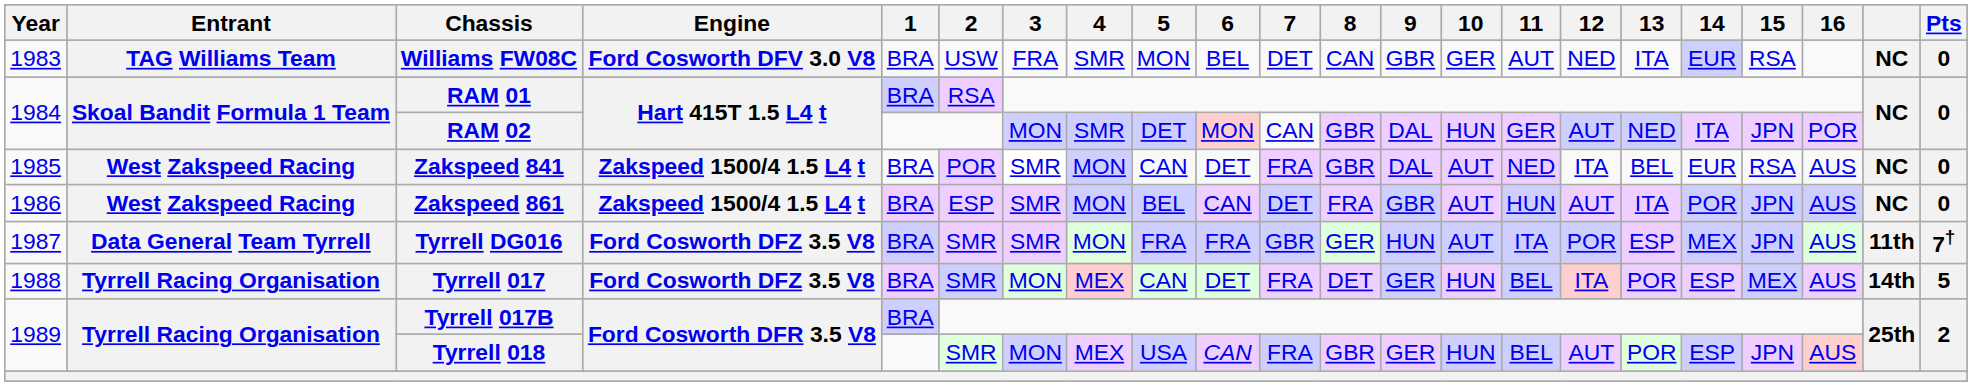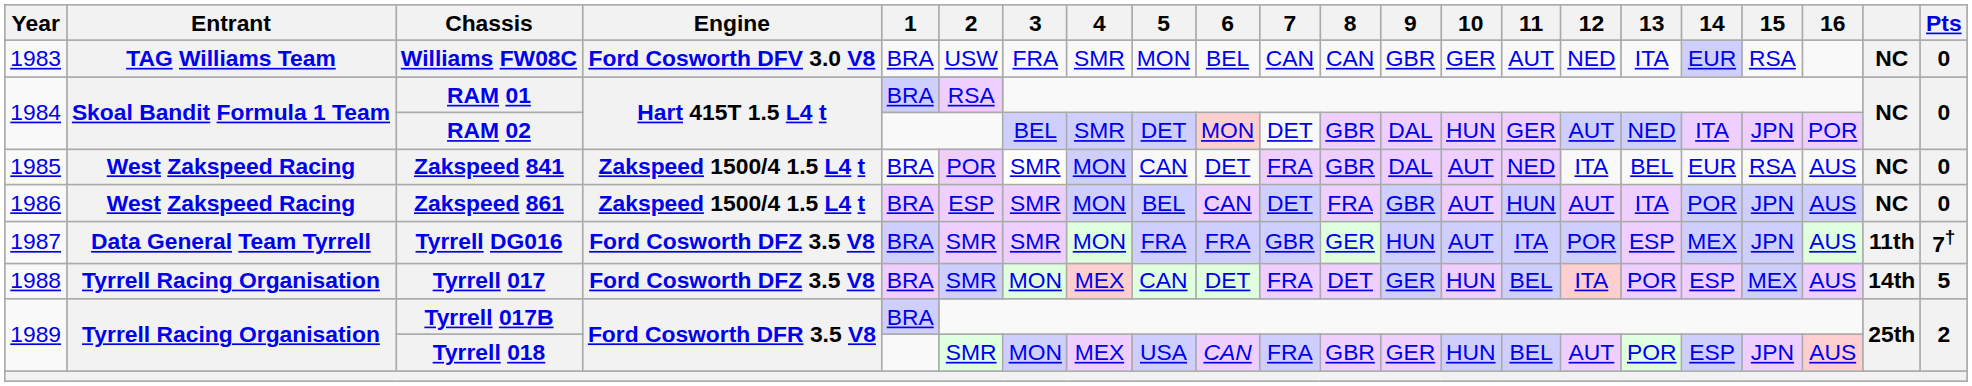Williams FW08C | 7: DET -> CAN
RAM 02 | 3: MON -> BEL
RAM 02 | 7: CAN -> DET
